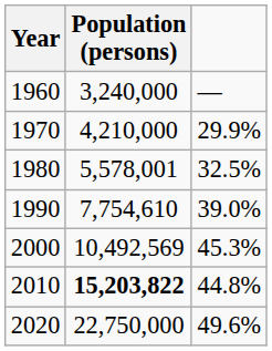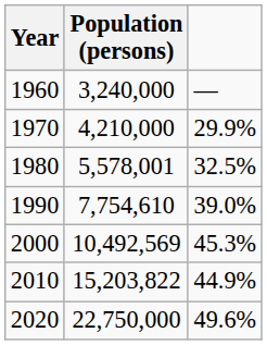2010 | Population (persons): bold -> normal
2010 | column 3: 44.8% -> 44.9%
